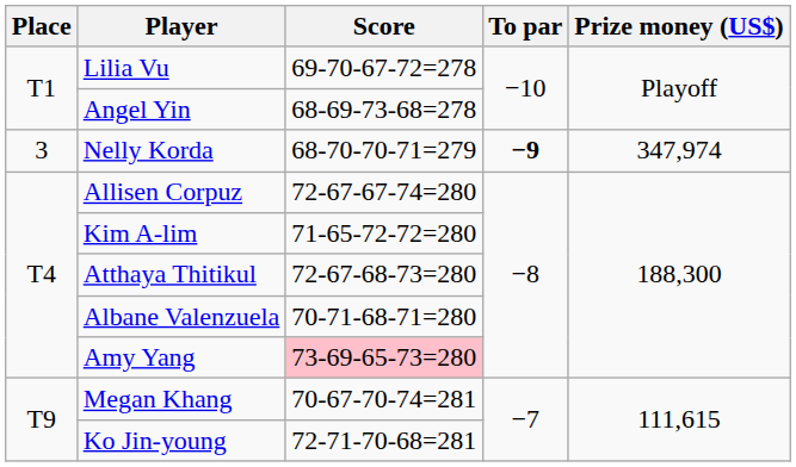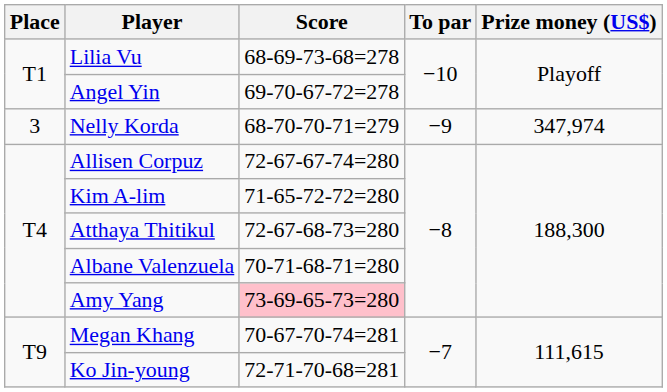Lilia Vu | Score: 69-70-67-72=278 -> 68-69-73-68=278
Angel Yin | Score: 68-69-73-68=278 -> 69-70-67-72=278
Nelly Korda | To par: bold -> normal
